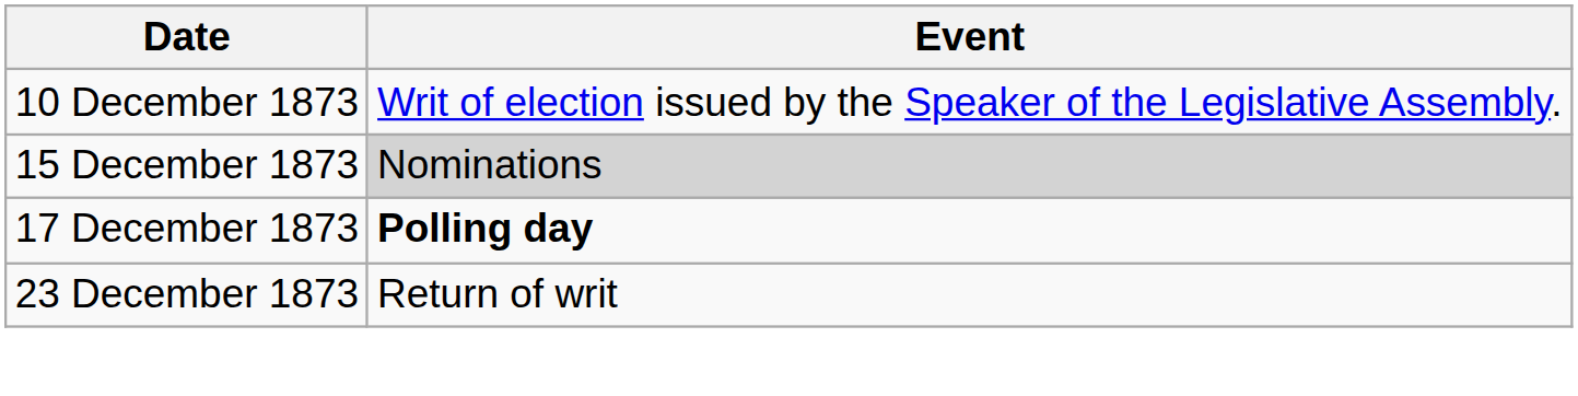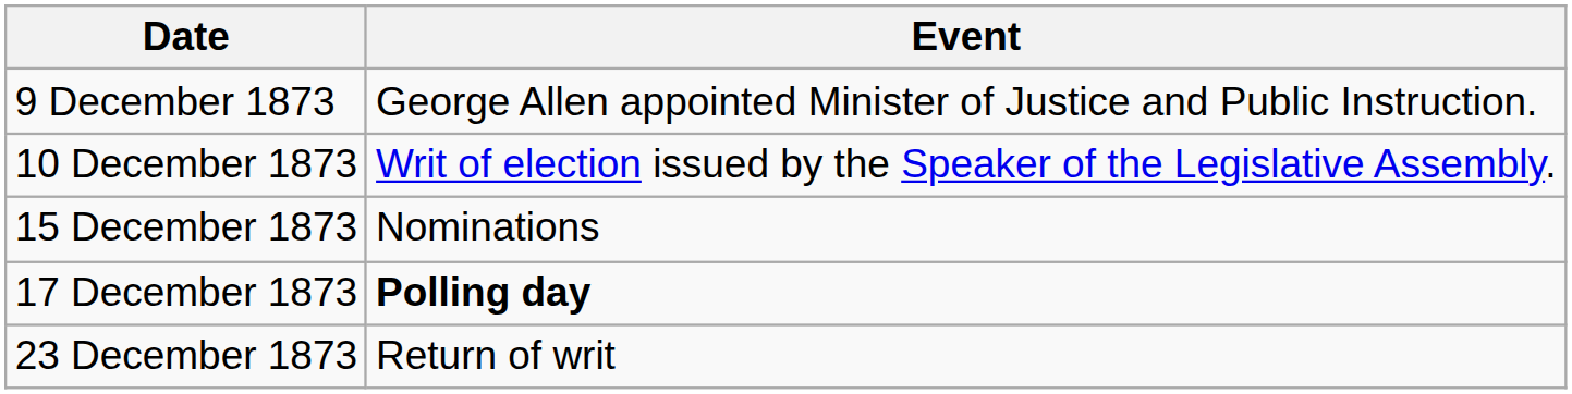+ row: 9 December 1873 | George Allen appointed Minister of Justice and Public Instruction.
15 December 1873 | Event: lightgrey background -> no background
